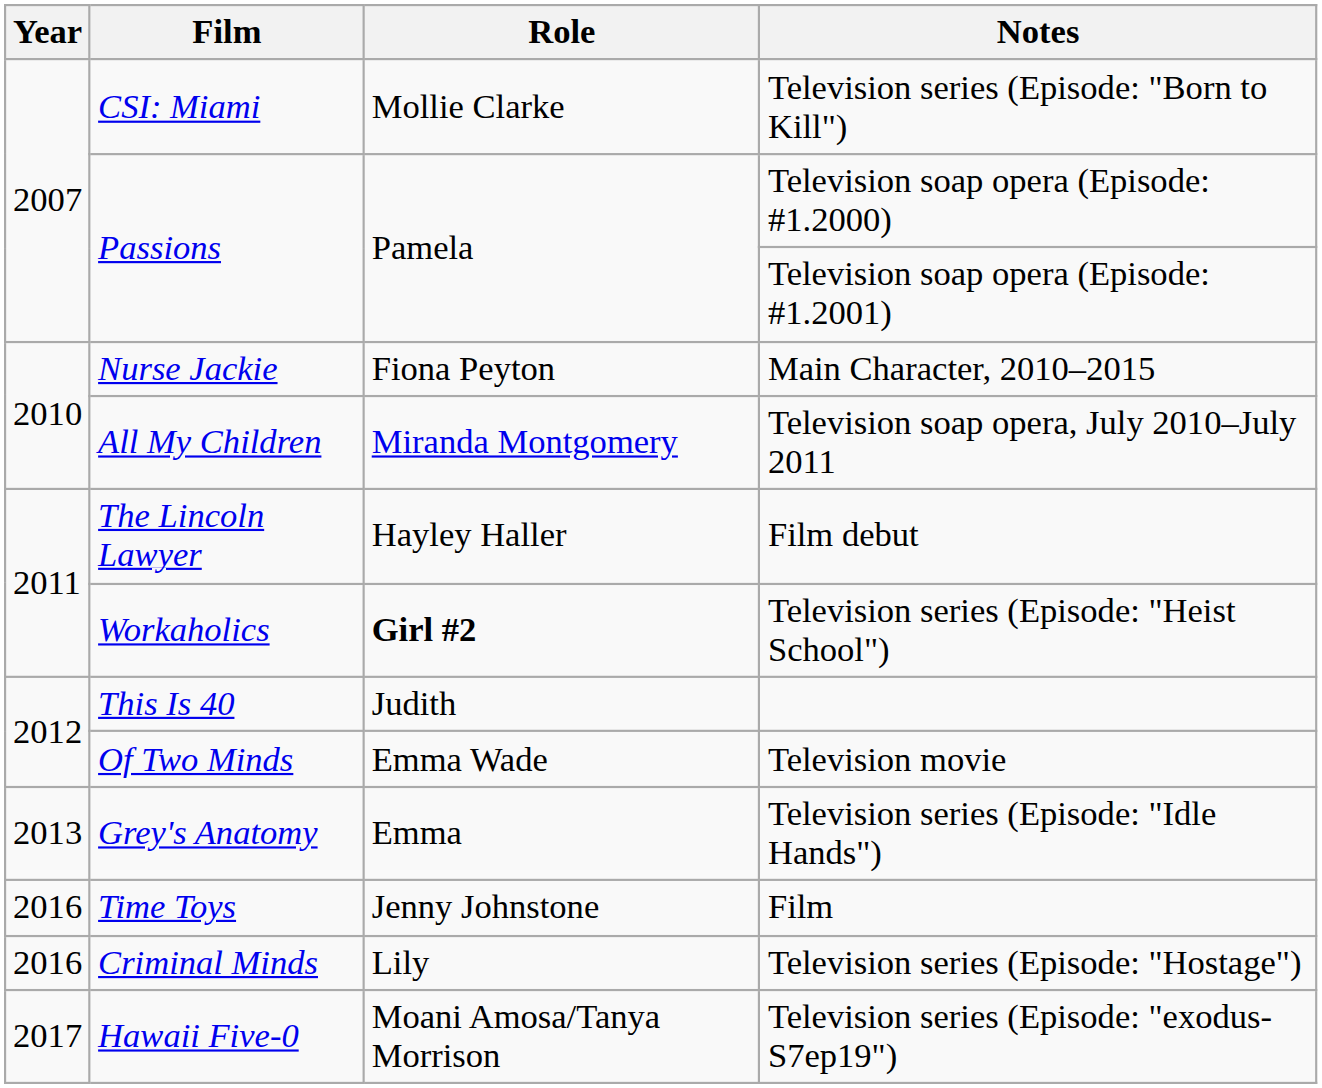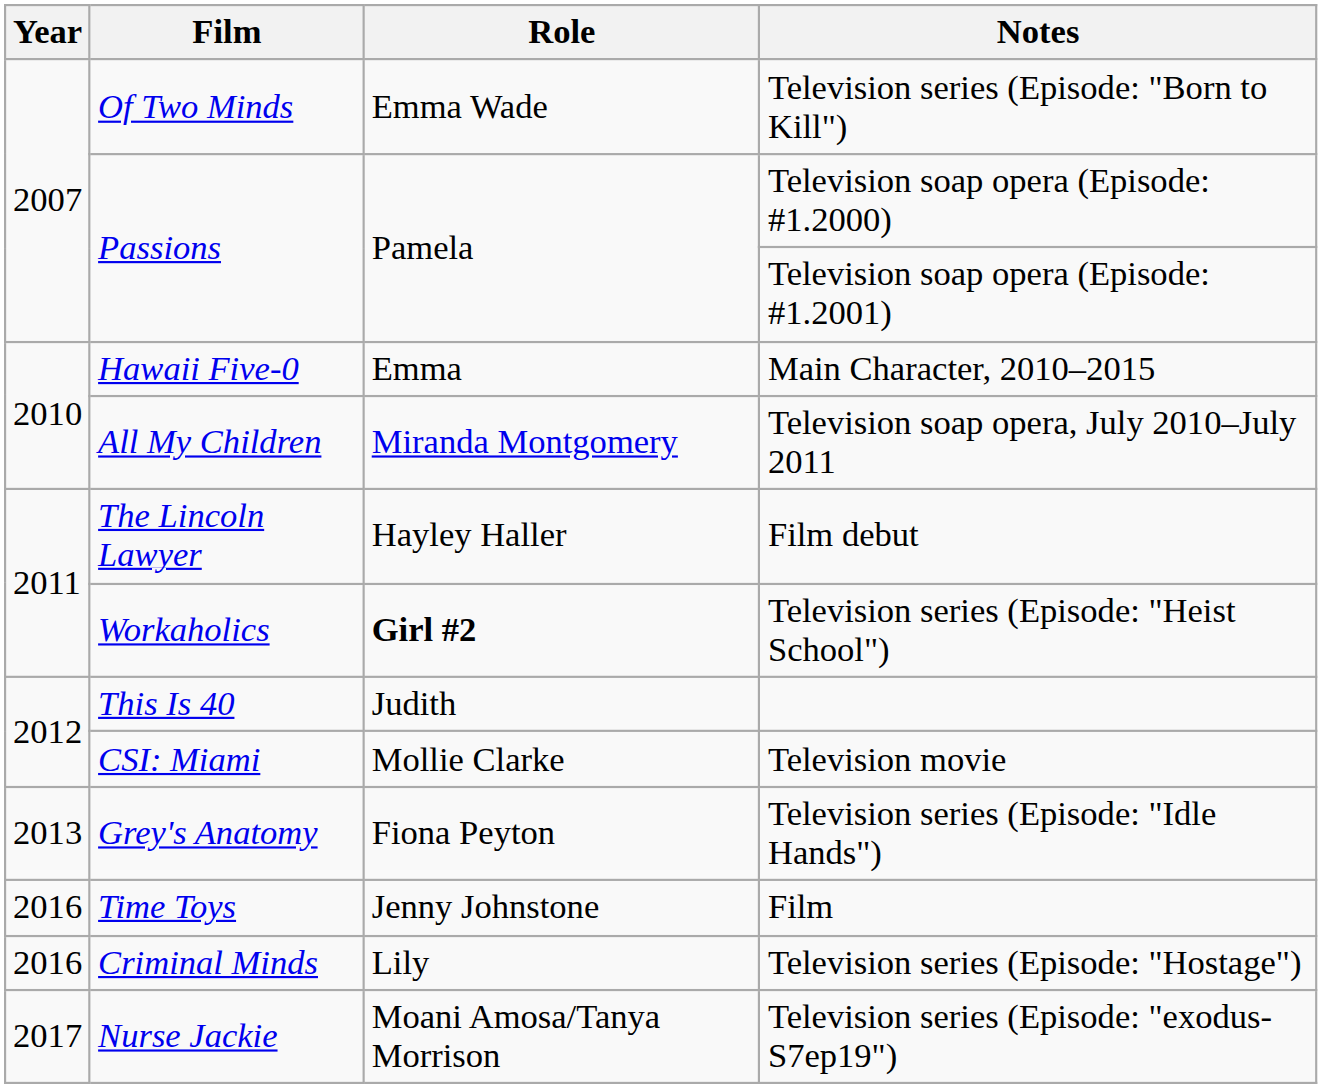Television series (Episode: "Born to Kill") | Film: CSI: Miami -> Of Two Minds
Television series (Episode: "Born to Kill") | Role: Mollie Clarke -> Emma Wade
Main Character, 2010–2015 | Film: Nurse Jackie -> Hawaii Five-0
Main Character, 2010–2015 | Role: Fiona Peyton -> Emma
Television movie | Film: Of Two Minds -> CSI: Miami
Television movie | Role: Emma Wade -> Mollie Clarke
Television series (Episode: "Idle Hands") | Role: Emma -> Fiona Peyton
Television series (Episode: "exodus-S7ep19") | Film: Hawaii Five-0 -> Nurse Jackie
